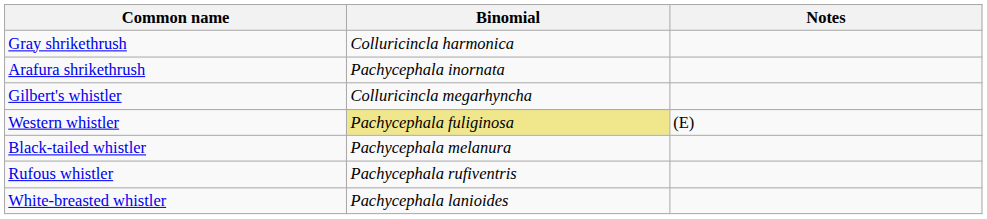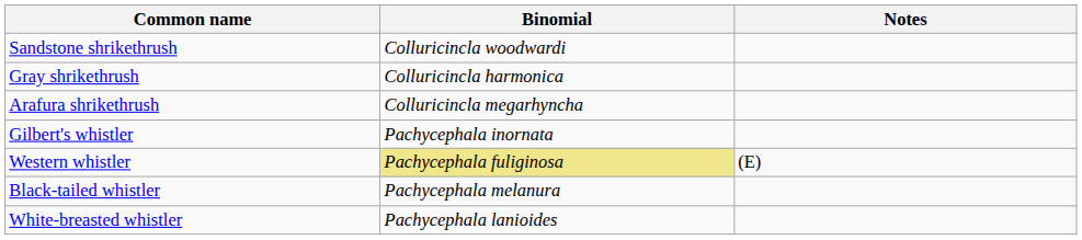+ row: Sandstone shrikethrush | Colluricincla woodwardi
Arafura shrikethrush | Binomial: Pachycephala inornata -> Colluricincla megarhyncha
Gilbert's whistler | Binomial: Colluricincla megarhyncha -> Pachycephala inornata
- row: Rufous whistler | Pachycephala rufiventris
